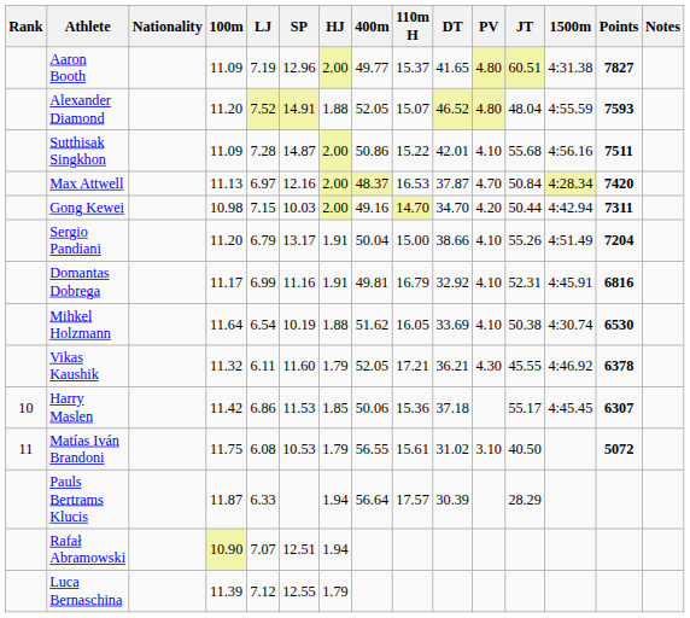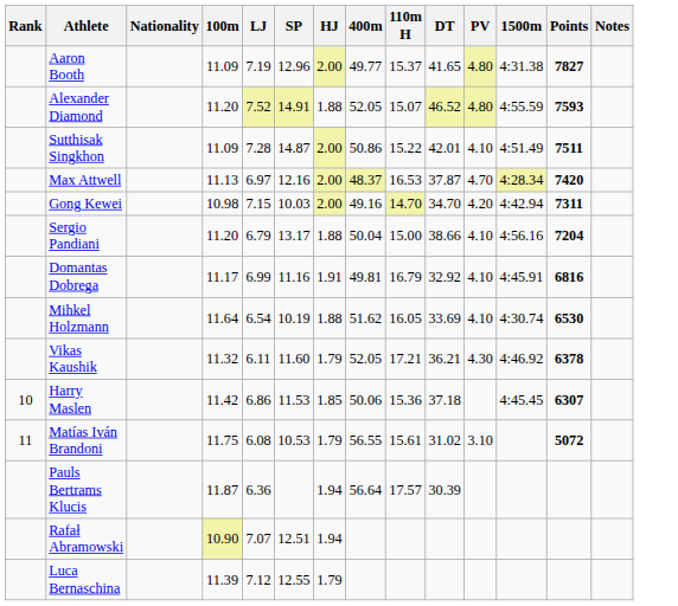- column: JT | 60.51 | 48.04 | 55.68 | 50.84 | 50.44 | 55.26 | 52.31 | 50.38 | 45.55 | 55.17 | 40.50 | 28.29
Sutthisak Singkhon | 1500m: 4:56.16 -> 4:51.49
Sergio Pandiani | HJ: 1.91 -> 1.88
Sergio Pandiani | 1500m: 4:51.49 -> 4:56.16
Pauls Bertrams Klucis | LJ: 6.33 -> 6.36
